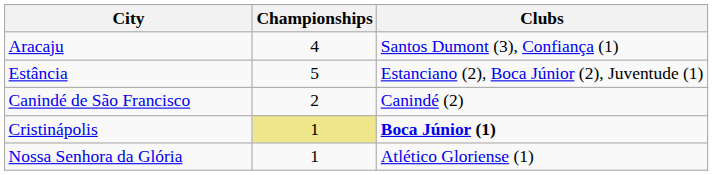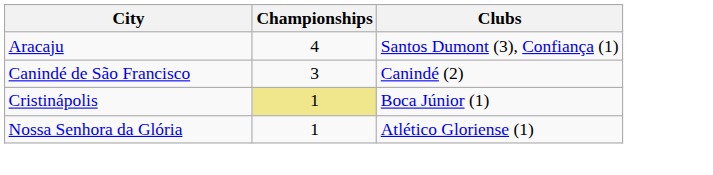- row: Estância | 5 | Estanciano (2), Boca Júnior (2), Juventude (1)
Canindé de São Francisco | Championships: 2 -> 3
Cristinápolis | Clubs: bold -> normal
